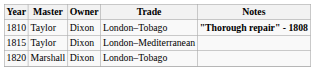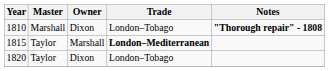1810 | Master: Taylor -> Marshall
1815 | Owner: Dixon -> Marshall
1815 | Trade: normal -> bold
1820 | Master: Marshall -> Taylor
